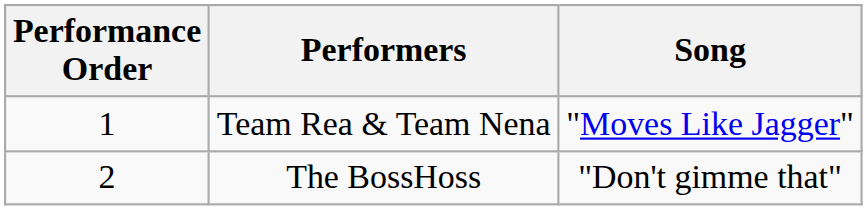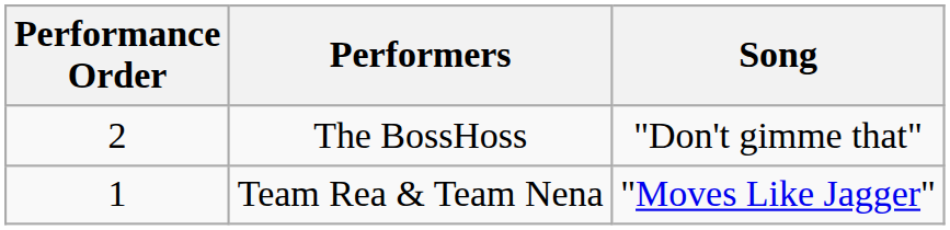rows swapped: Team Rea & Team Nena <-> The BossHoss
